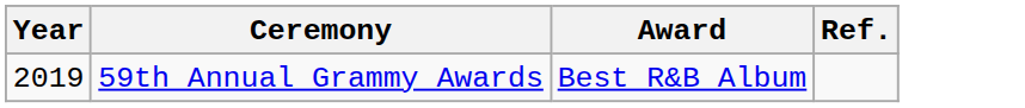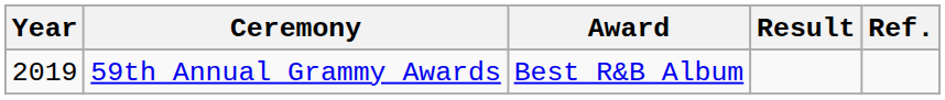+ column: Result
